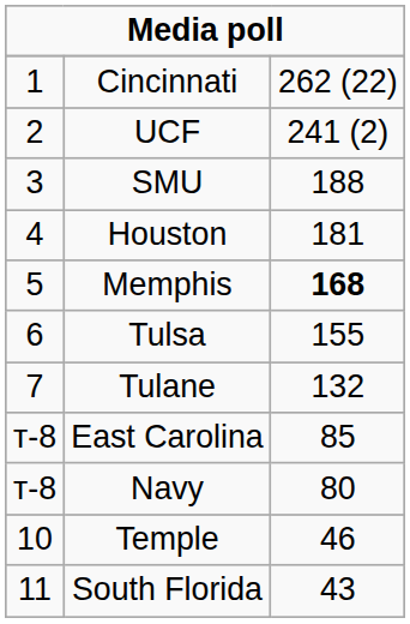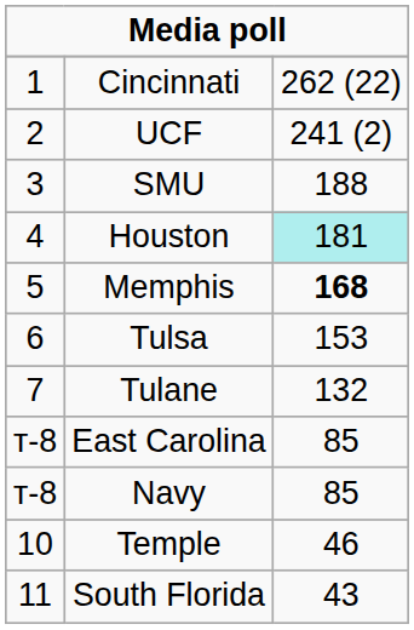Houston | column 3: no background -> paleturquoise background
Tulsa | column 3: 155 -> 153
Navy | column 3: 80 -> 85
